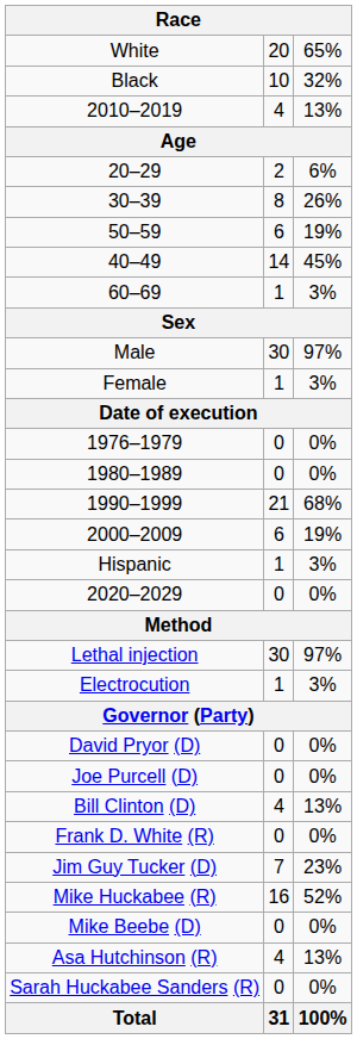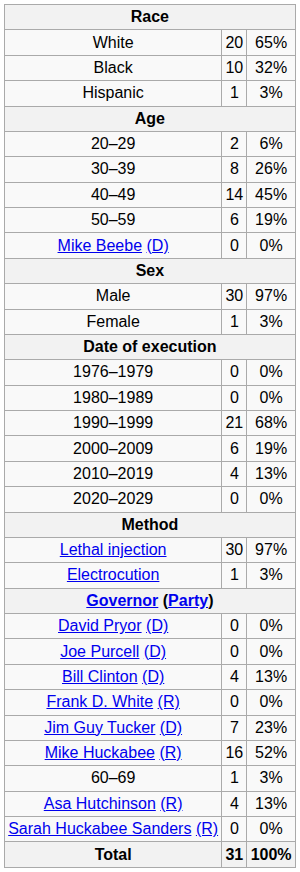rows swapped: Hispanic <-> 2010–2019
rows swapped: 40–49 <-> 50–59
rows swapped: 60–69 <-> Mike Beebe (D)
